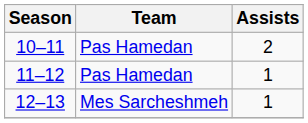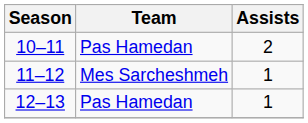11–12 | Team: Pas Hamedan -> Mes Sarcheshmeh
12–13 | Team: Mes Sarcheshmeh -> Pas Hamedan
